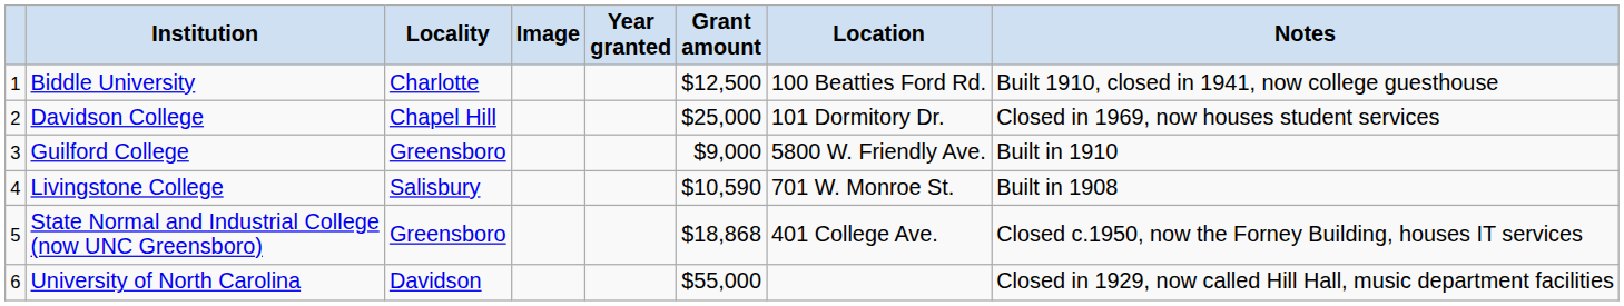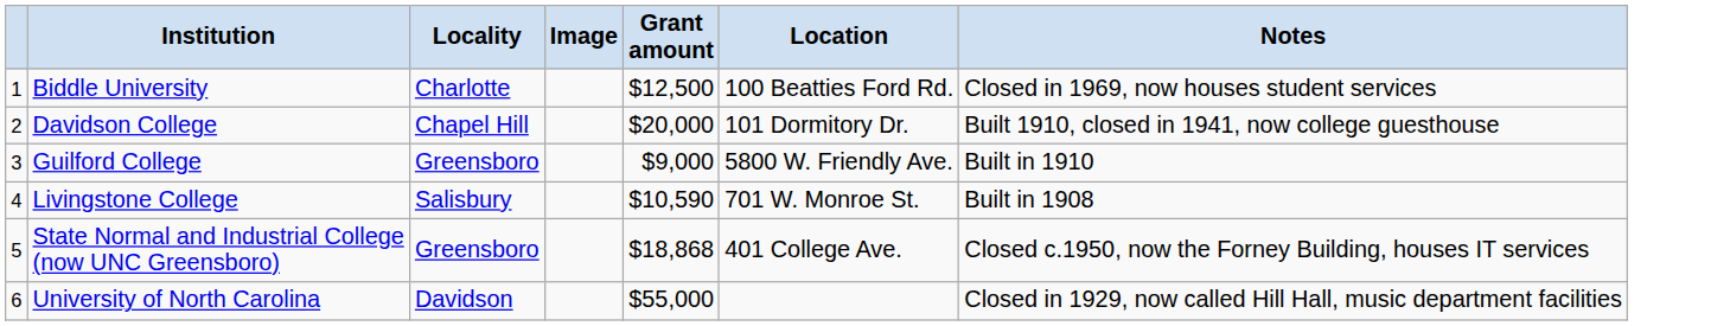- column: Year granted
Biddle University | Notes: Built 1910, closed in 1941, now college guesthouse -> Closed in 1969, now houses student services
Davidson College | Grant amount: $25,000 -> $20,000
Davidson College | Notes: Closed in 1969, now houses student services -> Built 1910, closed in 1941, now college guesthouse
